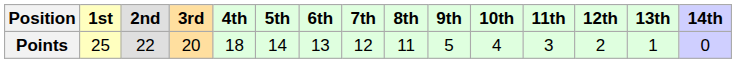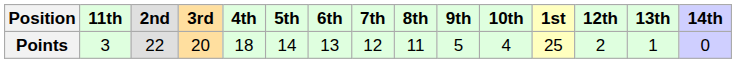columns swapped: 1st <-> 11th
